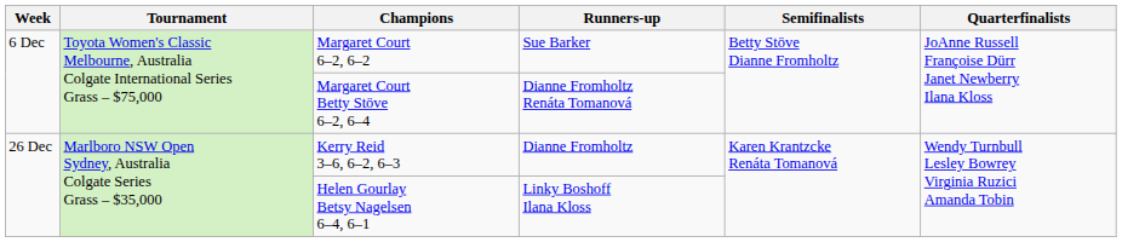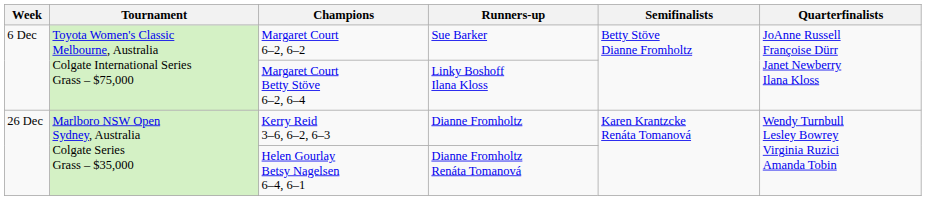Margaret Court Betty Stöve 6–2, 6–4 | Runners-up: Dianne Fromholtz Renáta Tomanová -> Linky Boshoff Ilana Kloss
Helen Gourlay Betsy Nagelsen 6–4, 6–1 | Runners-up: Linky Boshoff Ilana Kloss -> Dianne Fromholtz Renáta Tomanová
